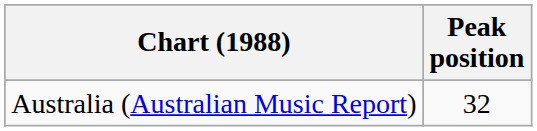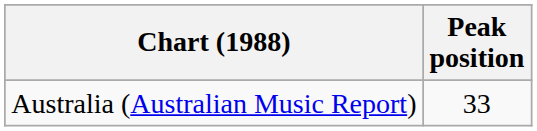Australia (Australian Music Report) | Peak position: 32 -> 33
